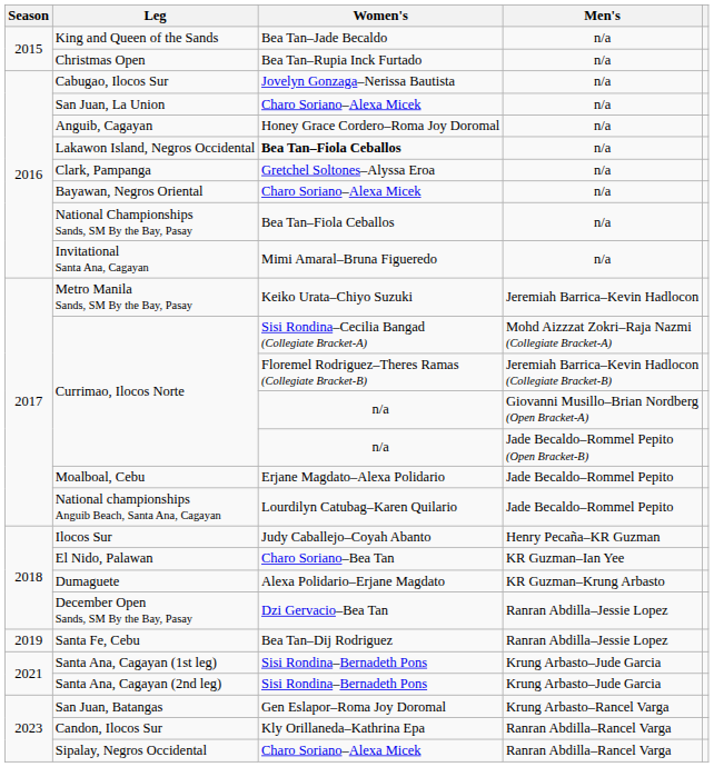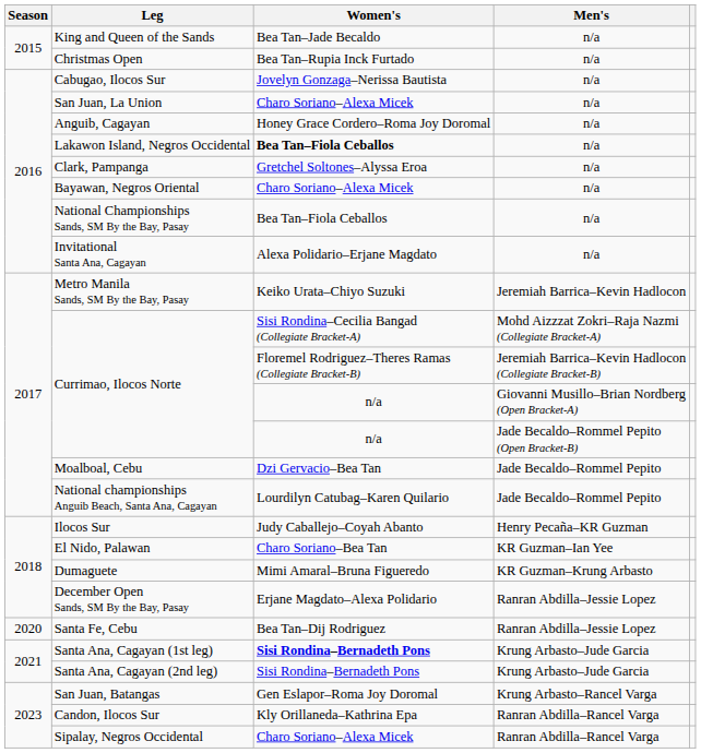Invitational Santa Ana, Cagayan | Women's: Mimi Amaral–Bruna Figueredo -> Alexa Polidario–Erjane Magdato
Moalboal, Cebu | Women's: Erjane Magdato–Alexa Polidario -> Dzi Gervacio–Bea Tan
Dumaguete | Women's: Alexa Polidario–Erjane Magdato -> Mimi Amaral–Bruna Figueredo
December Open Sands, SM By the Bay, Pasay | Women's: Dzi Gervacio–Bea Tan -> Erjane Magdato–Alexa Polidario
Santa Fe, Cebu | Season: 2019 -> 2020
Santa Ana, Cagayan (1st leg) | Women's: normal -> bold
